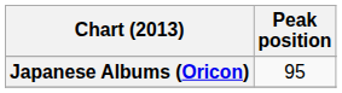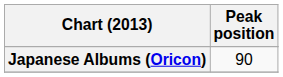Japanese Albums (Oricon) | Peak position: 95 -> 90
